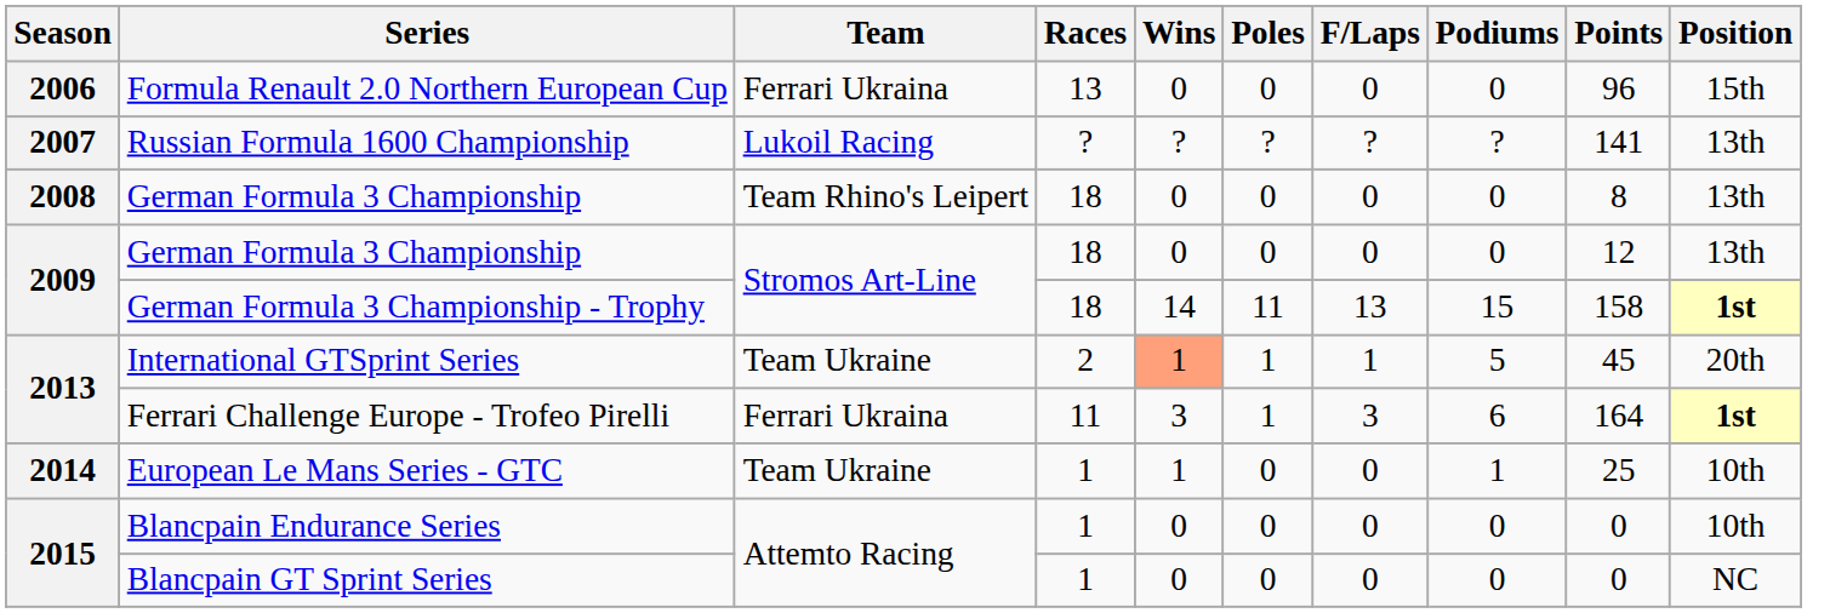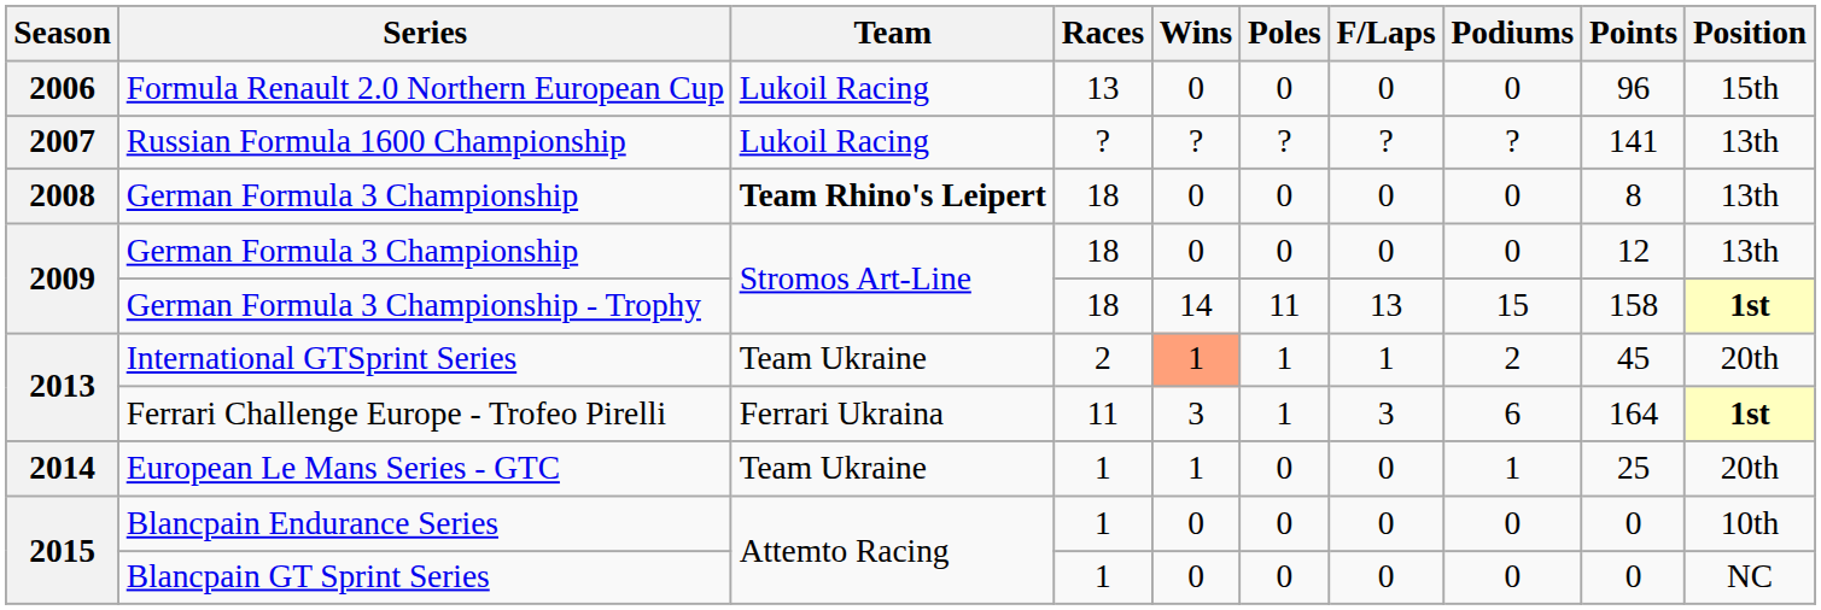Formula Renault 2.0 Northern European Cup | Team: Ferrari Ukraina -> Lukoil Racing
2008 / German Formula 3 Championship | Team: normal -> bold
International GTSprint Series | Podiums: 5 -> 2
European Le Mans Series - GTC | Position: 10th -> 20th
